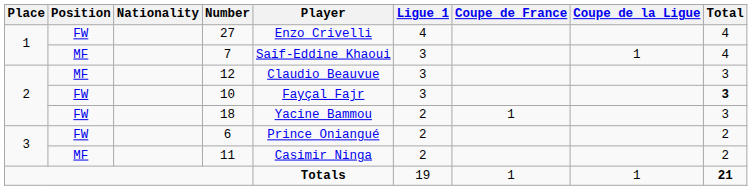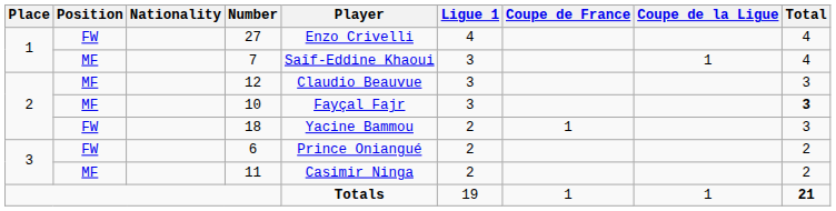10 | Position: FW -> MF
